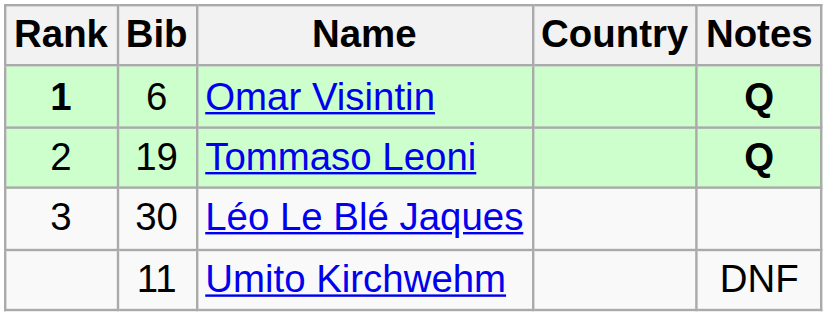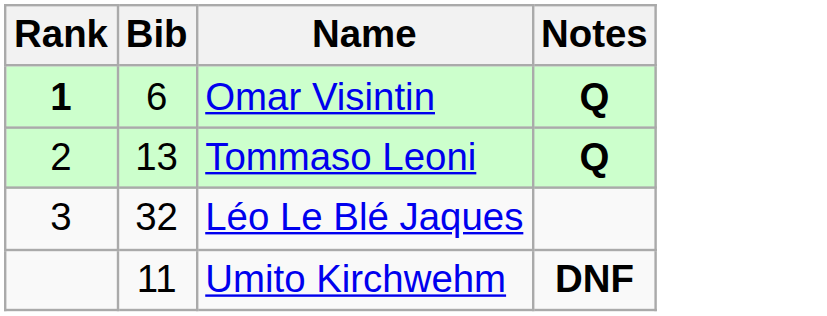- column: Country
Tommaso Leoni | Bib: 19 -> 13
Léo Le Blé Jaques | Bib: 30 -> 32
Umito Kirchwehm | Notes: normal -> bold
